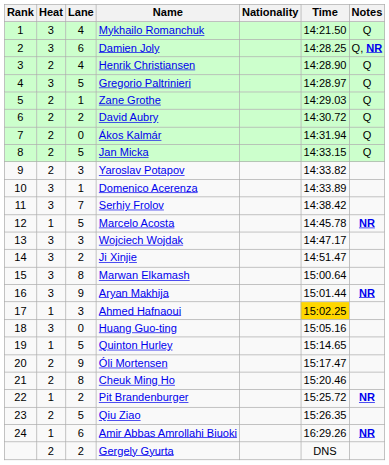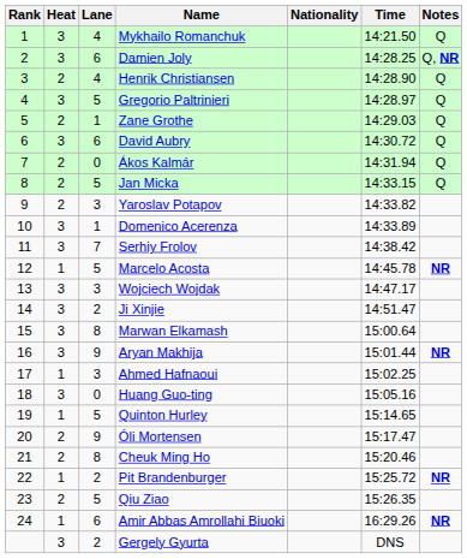David Aubry | Heat: 2 -> 3
David Aubry | Lane: 2 -> 6
Ahmed Hafnaoui | Time: gold background -> no background
Gergely Gyurta | Heat: 2 -> 3
